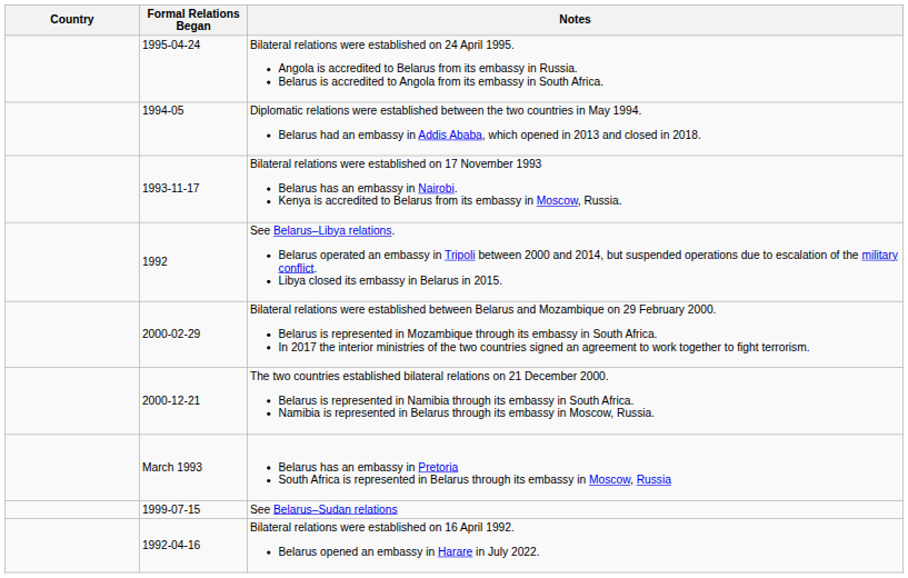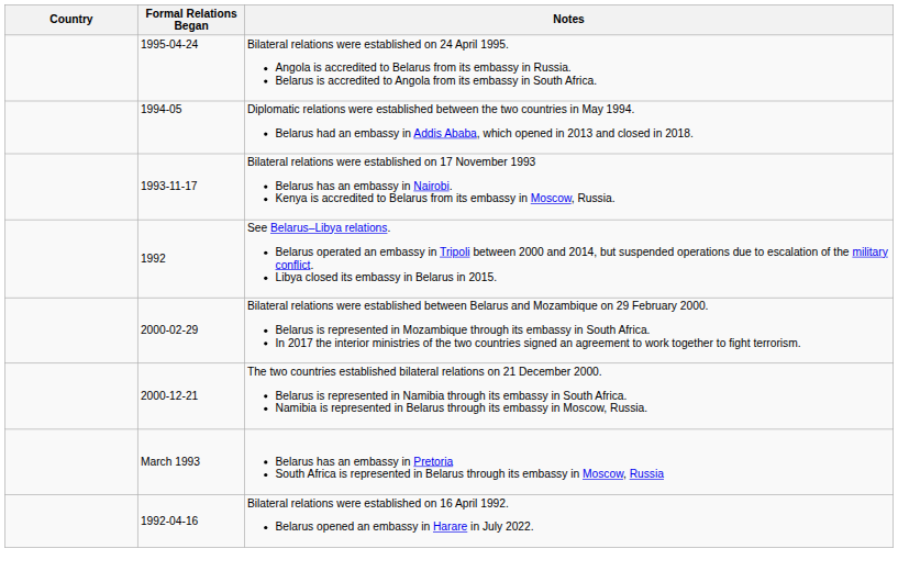- row: 1999-07-15 | See Belarus–Sudan relations
